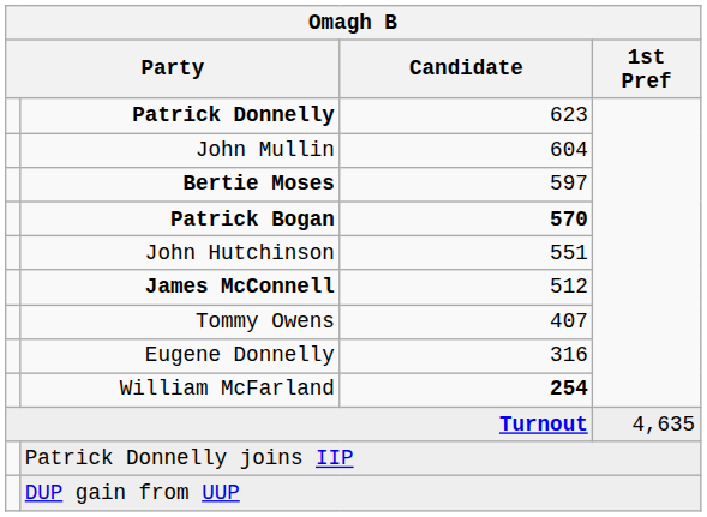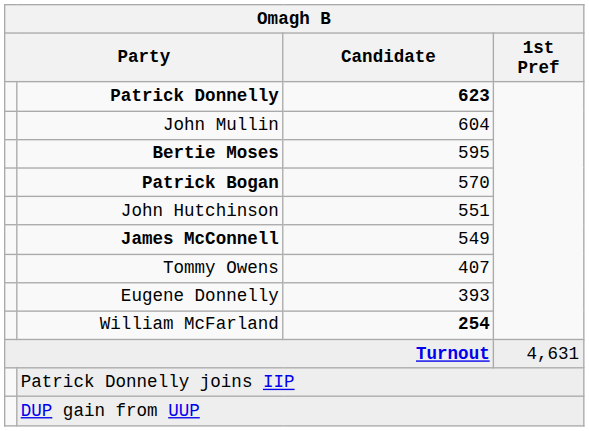Patrick Donnelly | Candidate: normal -> bold
Bertie Moses | Candidate: 597 -> 595
Patrick Bogan | Candidate: bold -> normal
James McConnell | Candidate: 512 -> 549
Eugene Donnelly | Candidate: 316 -> 393
Turnout | 1st Pref: 4,635 -> 4,631
